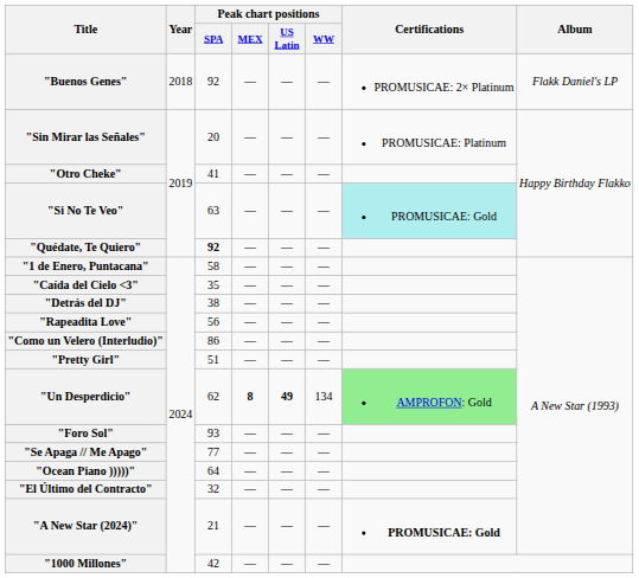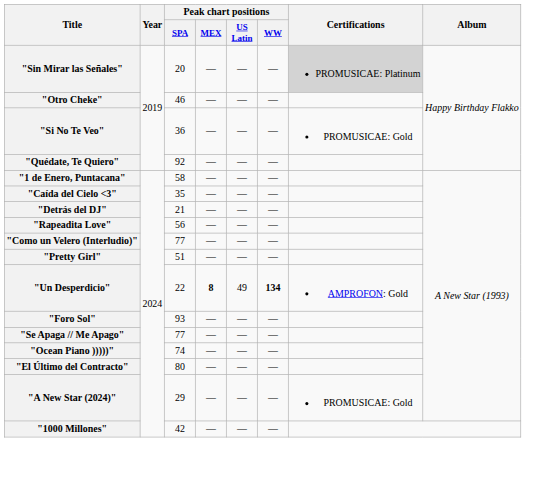- row: "Buenos Genes" | 2018 | 92 | — | — | — | PROMUSICAE: 2× Platinum | Flakk Daniel's LP
"Sin Mirar las Señales" | Certifications: no background -> lightgrey background
"Otro Cheke" | Peak chart positions / SPA: 41 -> 46
"Si No Te Veo" | Peak chart positions / SPA: 63 -> 36
"Si No Te Veo" | Certifications: paleturquoise background -> no background
"Quédate, Te Quiero" | Peak chart positions / SPA: bold -> normal
"Detrás del DJ" | Peak chart positions / SPA: 38 -> 21
"Como un Velero (Interludio)" | Peak chart positions / SPA: 86 -> 77
"Un Desperdicio" | Peak chart positions / SPA: 62 -> 22
"Un Desperdicio" | Peak chart positions / US Latin: bold -> normal
"Un Desperdicio" | Peak chart positions / WW: normal -> bold
"Un Desperdicio" | Certifications: lightgreen background -> no background
"Ocean Piano )))))" | Peak chart positions / SPA: 64 -> 74
"El Último del Contracto" | Peak chart positions / SPA: 32 -> 80
"A New Star (2024)" | Peak chart positions / SPA: 21 -> 29
"A New Star (2024)" | Certifications: bold -> normal
